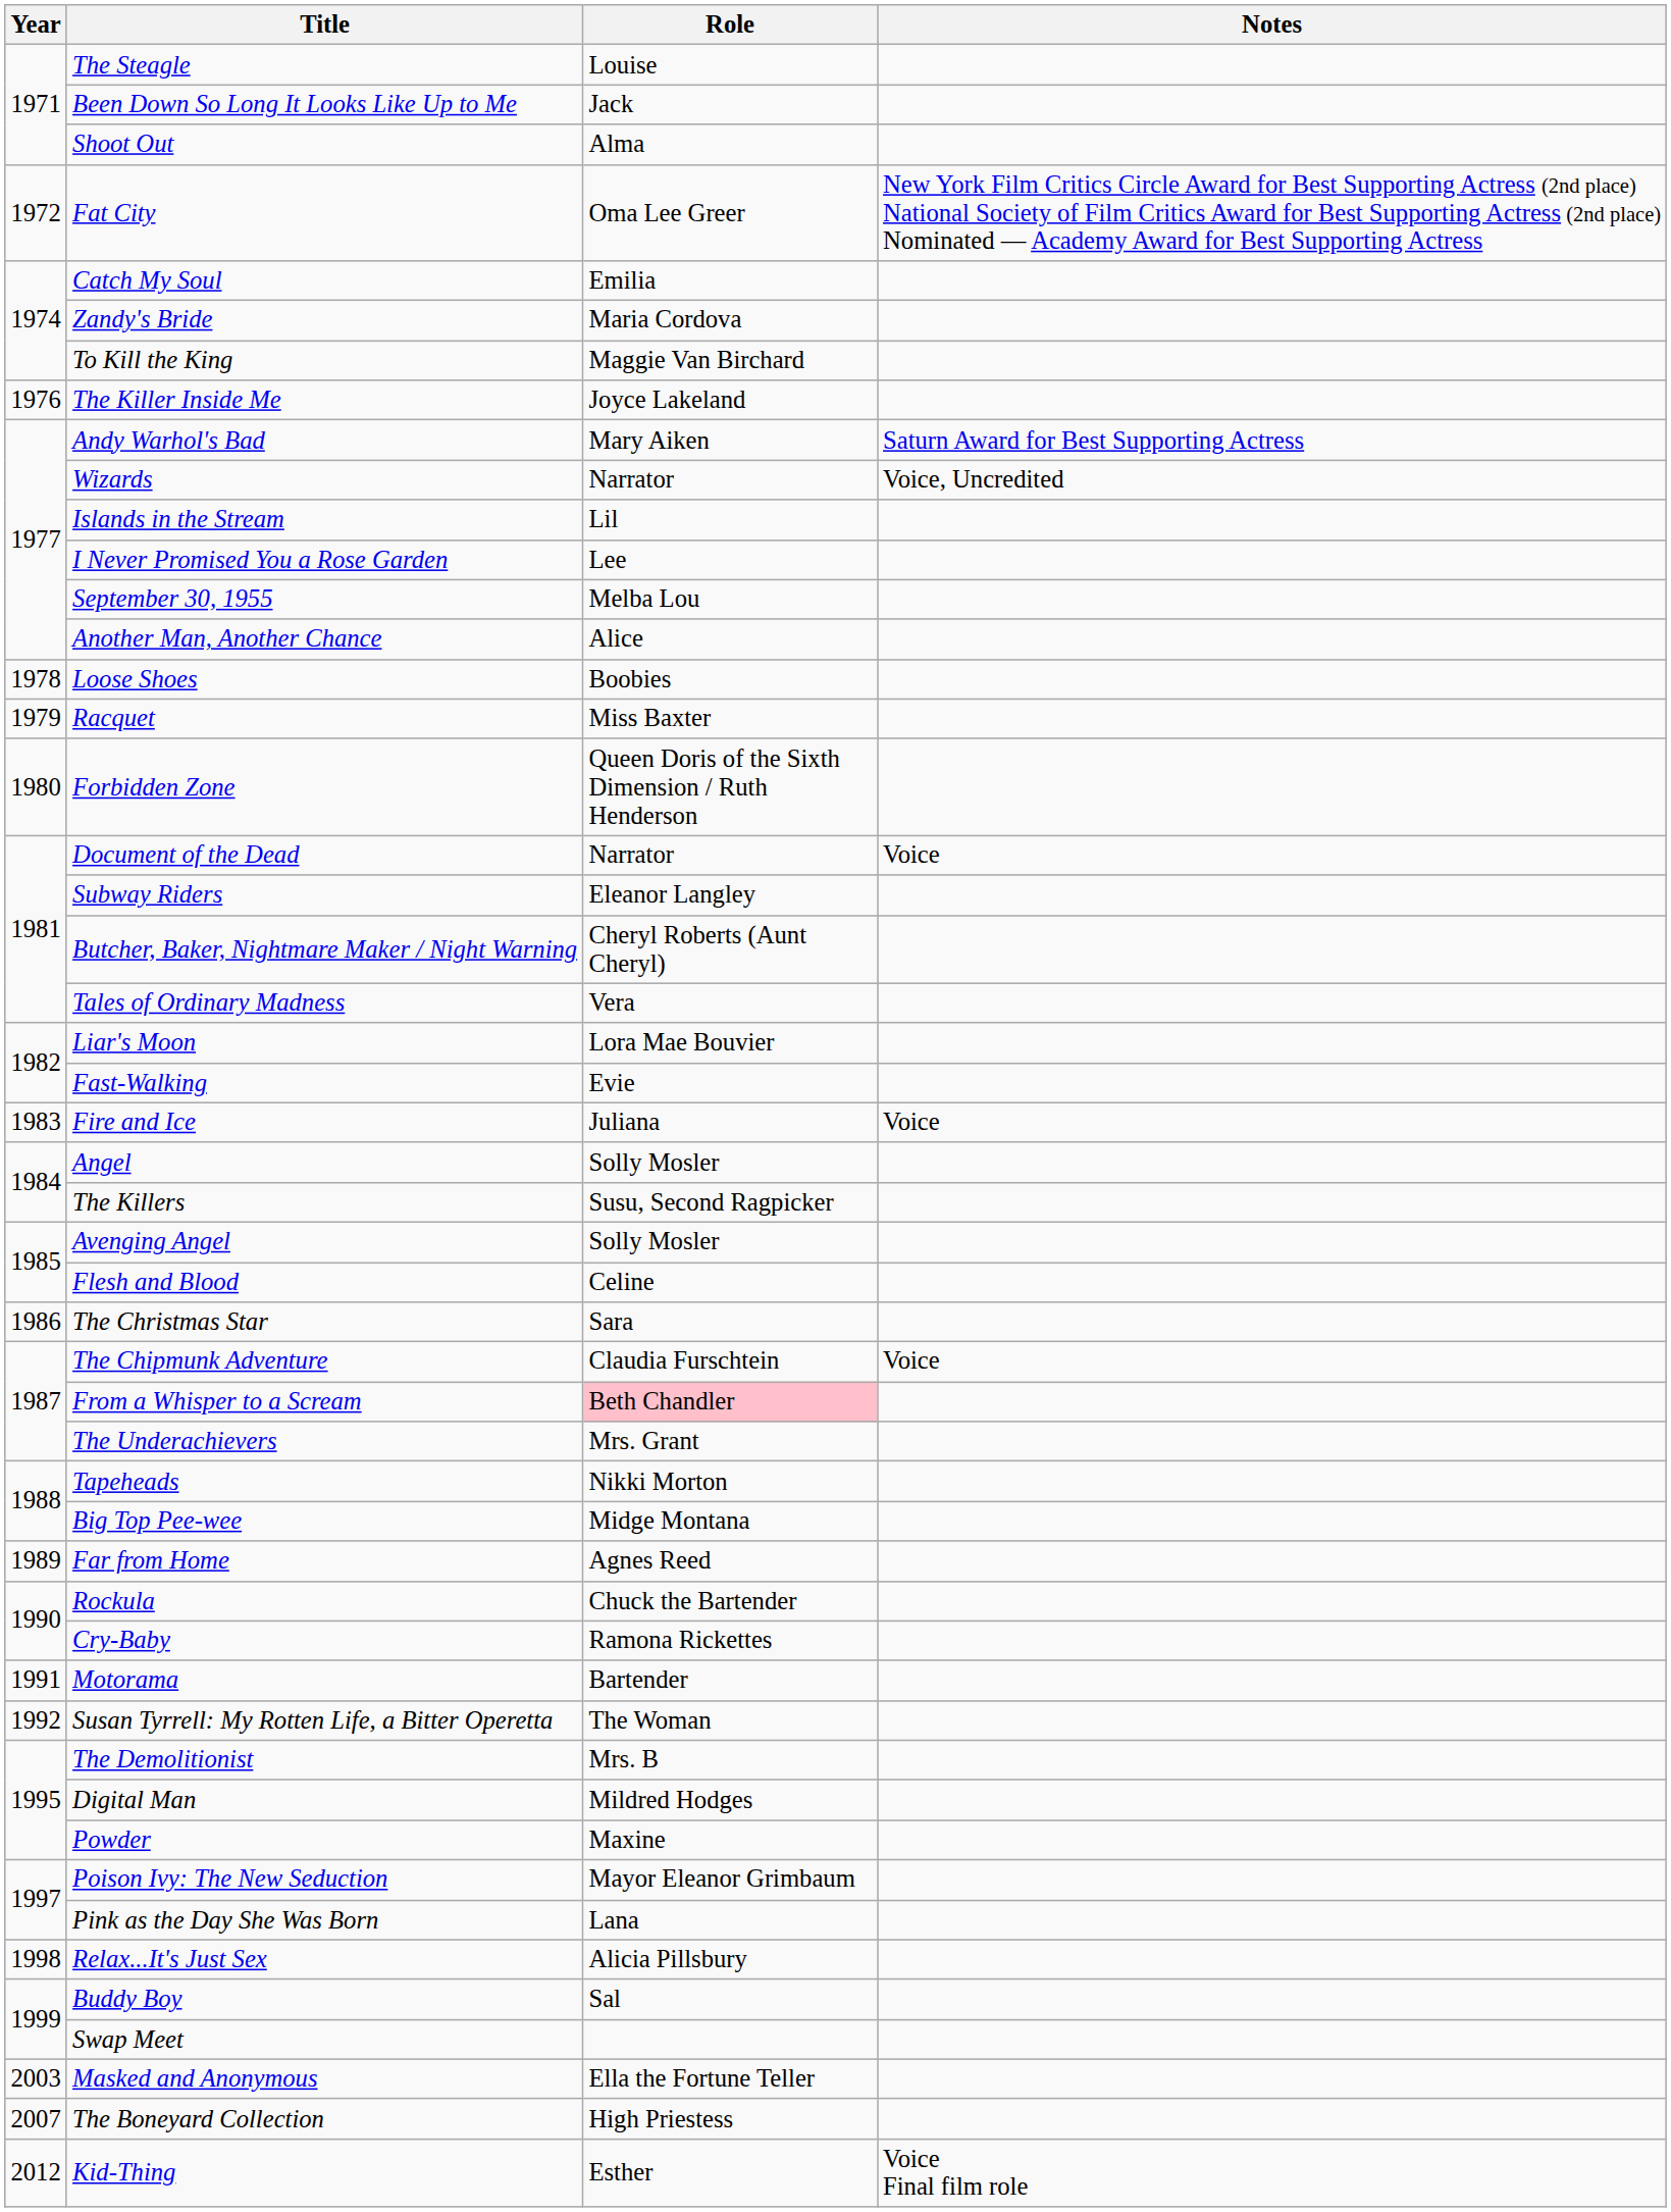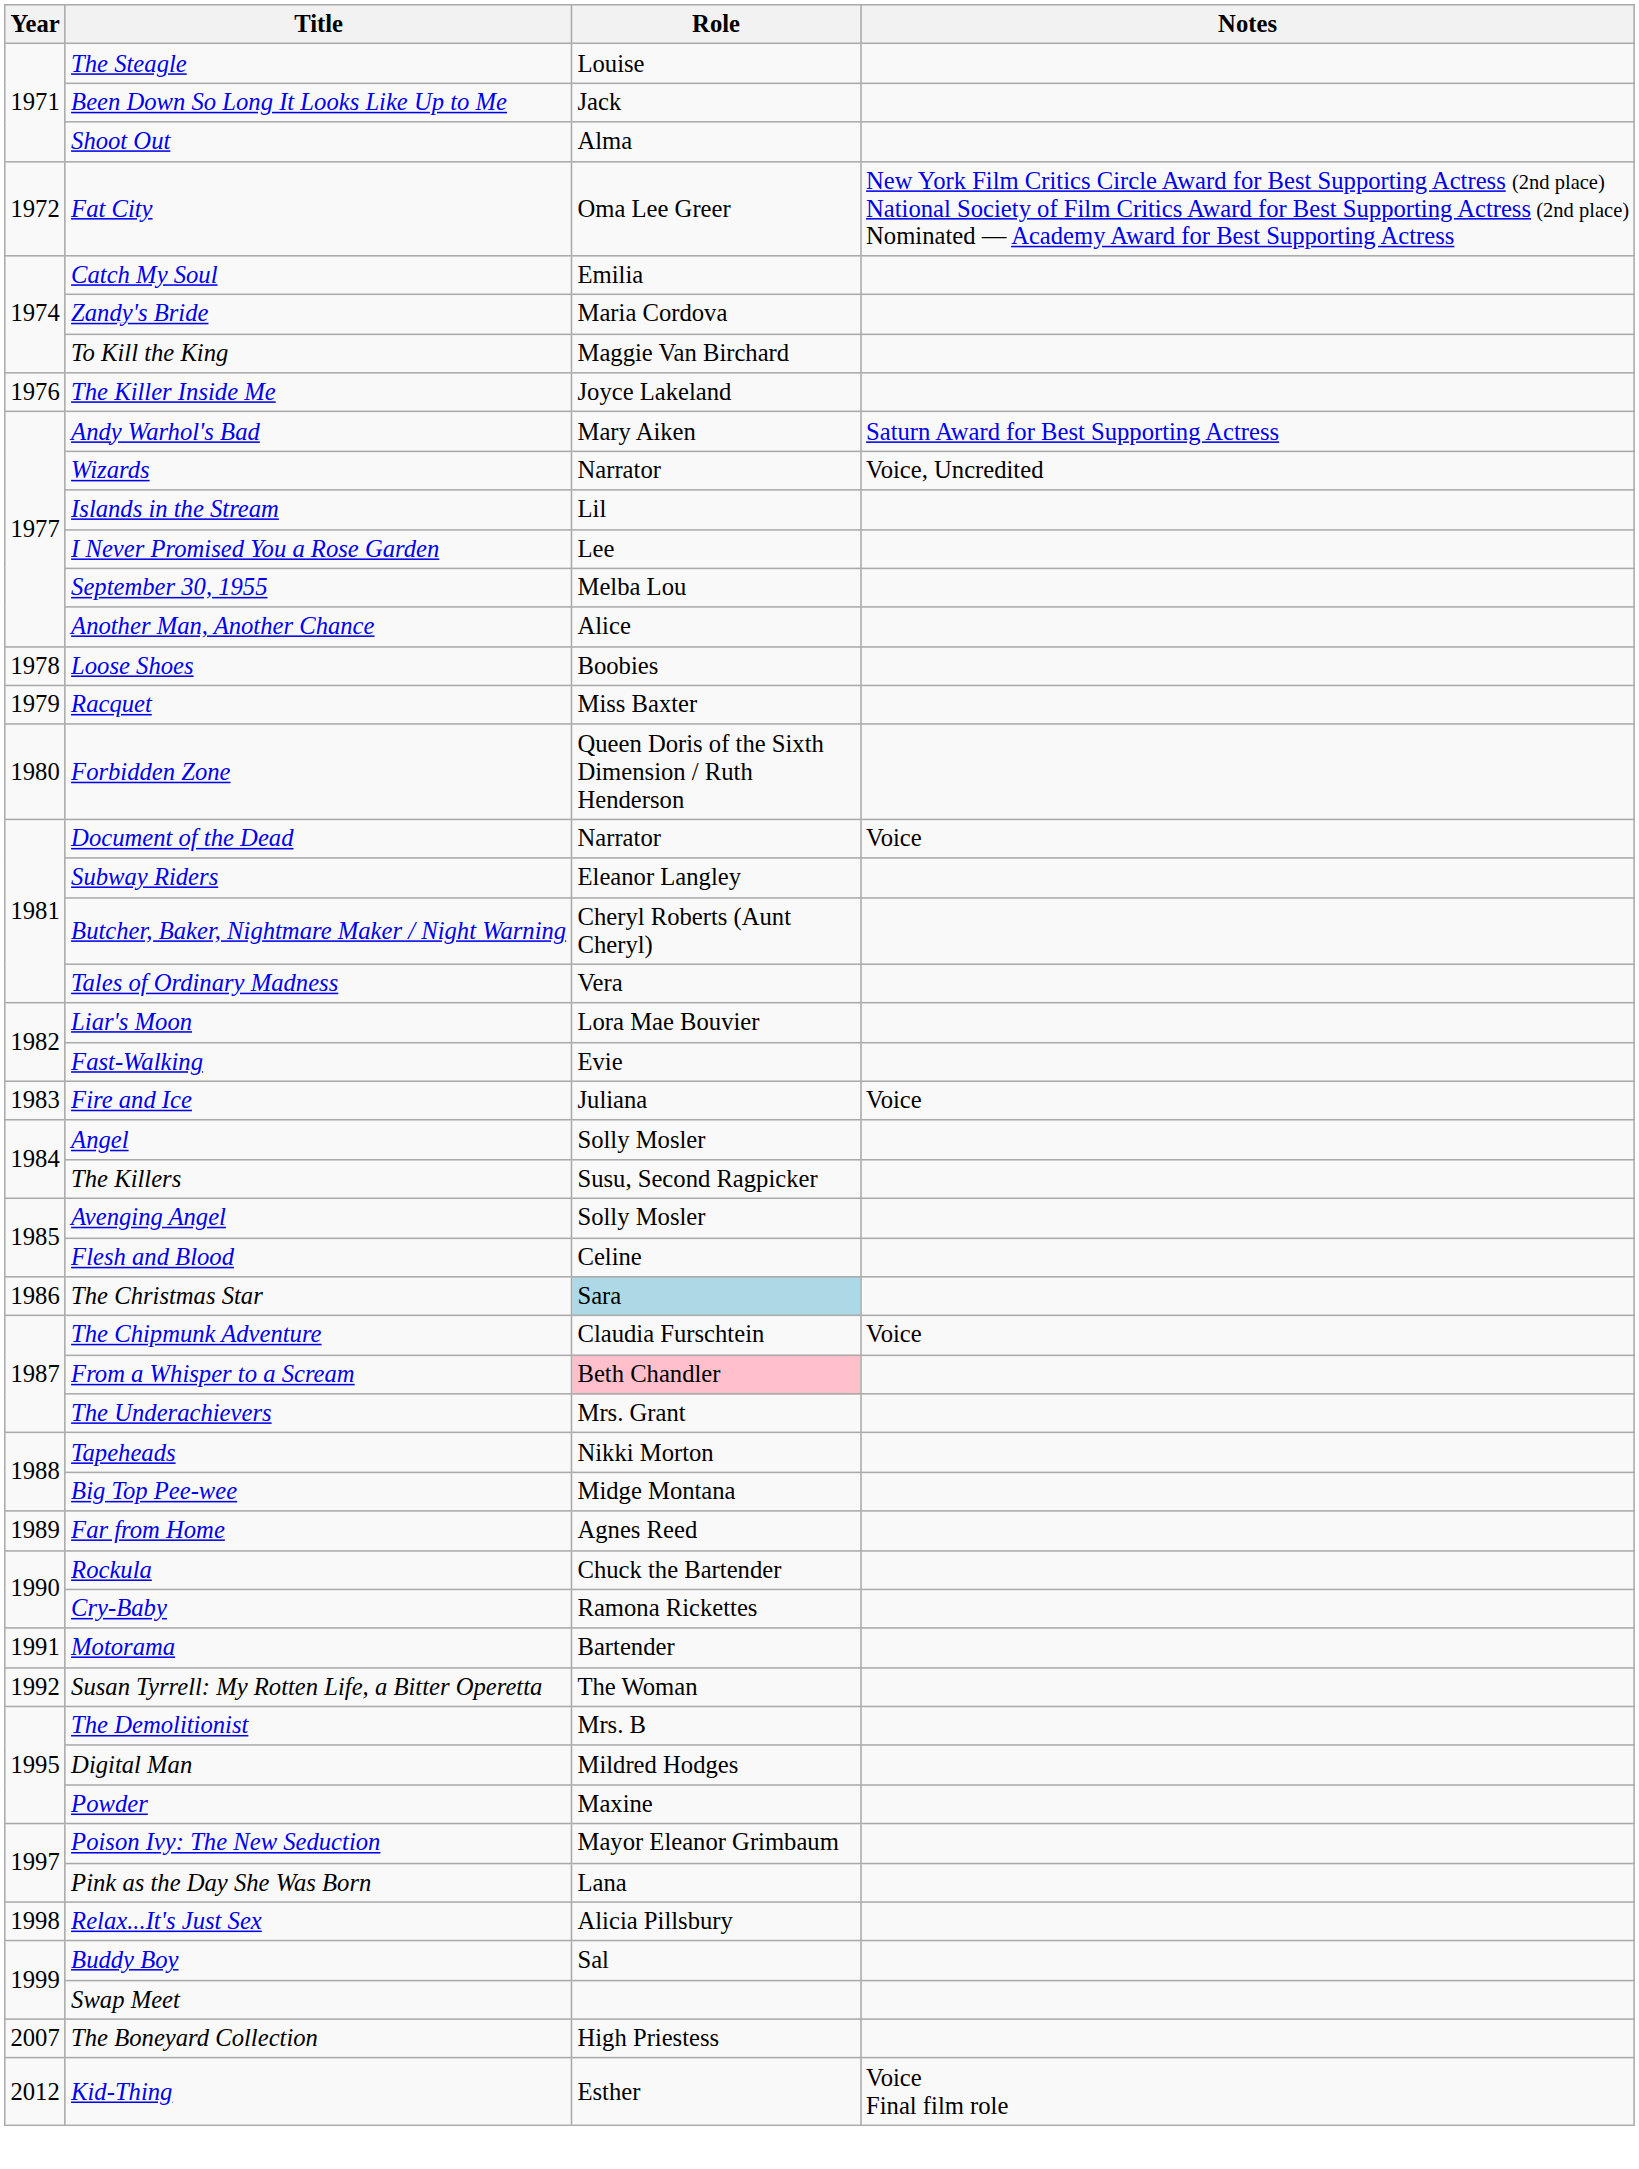The Christmas Star | Role: no background -> lightblue background
- row: 2003 | Masked and Anonymous | Ella the Fortune Teller
